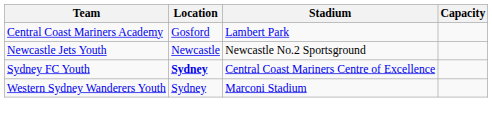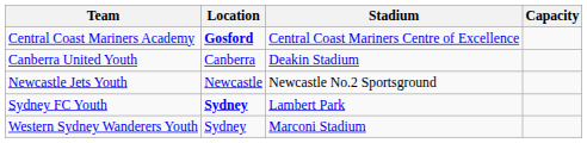Central Coast Mariners Academy | Location: normal -> bold
Central Coast Mariners Academy | Stadium: Lambert Park -> Central Coast Mariners Centre of Excellence
+ row: Canberra United Youth | Canberra | Deakin Stadium
Sydney FC Youth | Stadium: Central Coast Mariners Centre of Excellence -> Lambert Park
